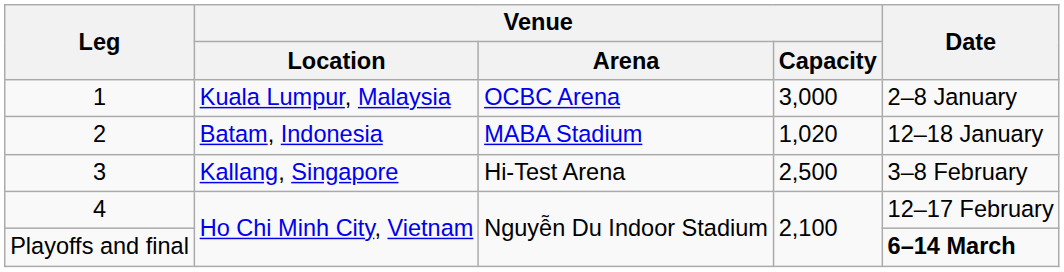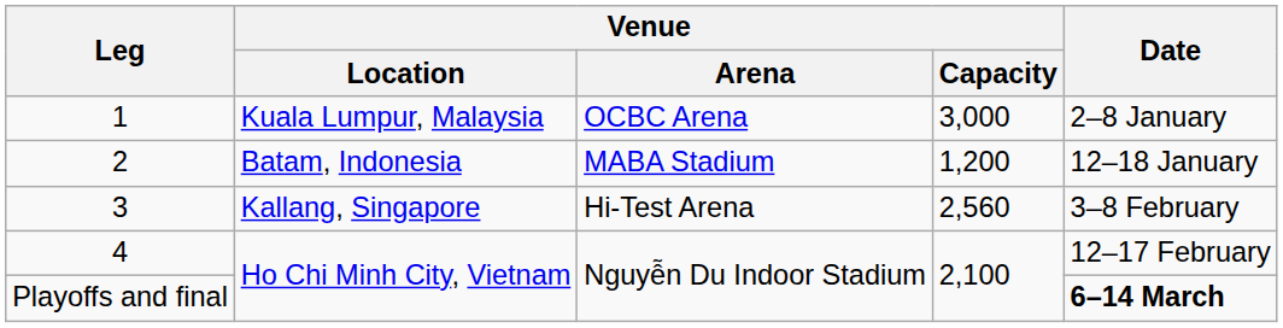2 | Venue / Capacity: 1,020 -> 1,200
3 | Venue / Capacity: 2,500 -> 2,560
